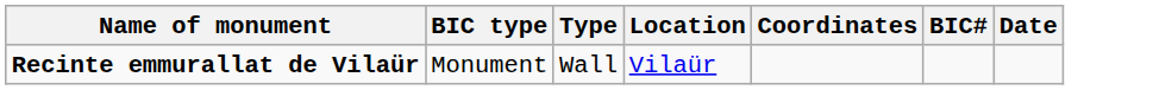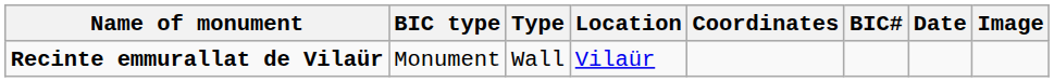+ column: Image
